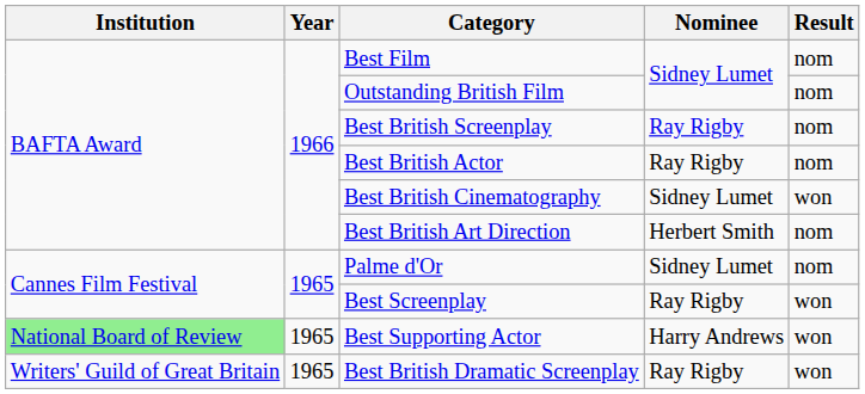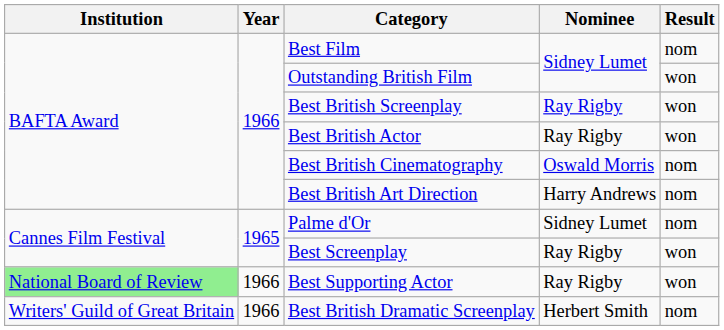Outstanding British Film | Result: nom -> won
Best British Screenplay | Result: nom -> won
Best British Actor | Result: nom -> won
Best British Cinematography | Nominee: Sidney Lumet -> Oswald Morris
Best British Cinematography | Result: won -> nom
Best British Art Direction | Nominee: Herbert Smith -> Harry Andrews
Best Supporting Actor | Year: 1965 -> 1966
Best Supporting Actor | Nominee: Harry Andrews -> Ray Rigby
Best British Dramatic Screenplay | Year: 1965 -> 1966
Best British Dramatic Screenplay | Nominee: Ray Rigby -> Herbert Smith
Best British Dramatic Screenplay | Result: won -> nom
